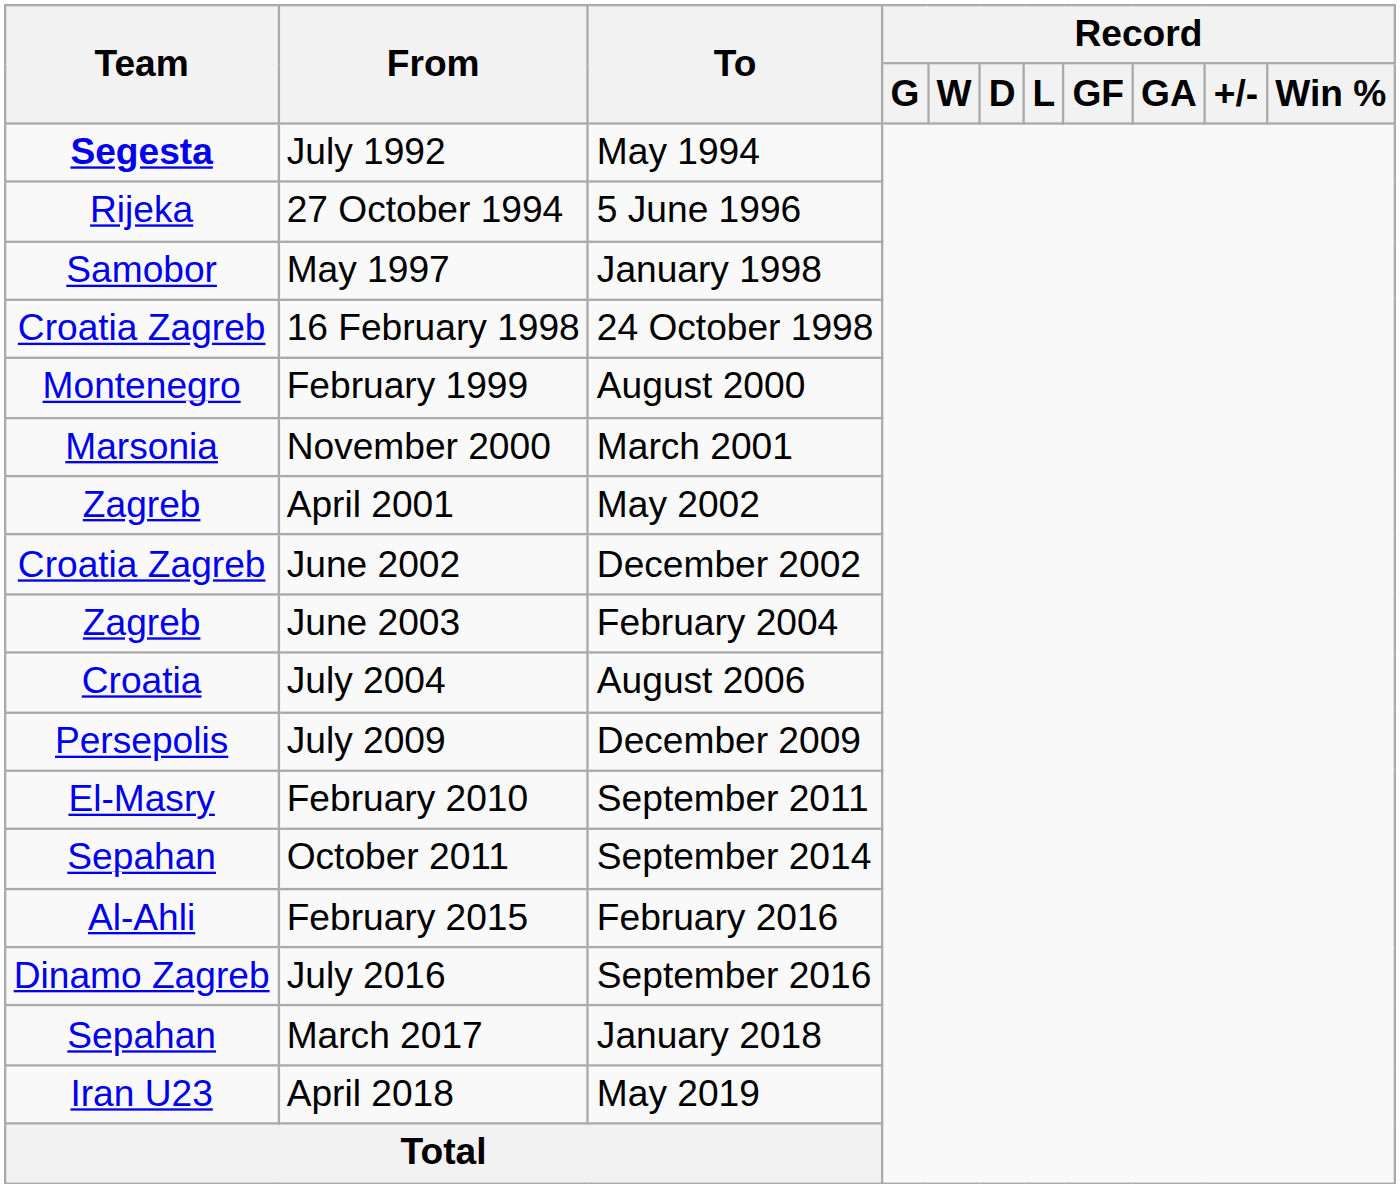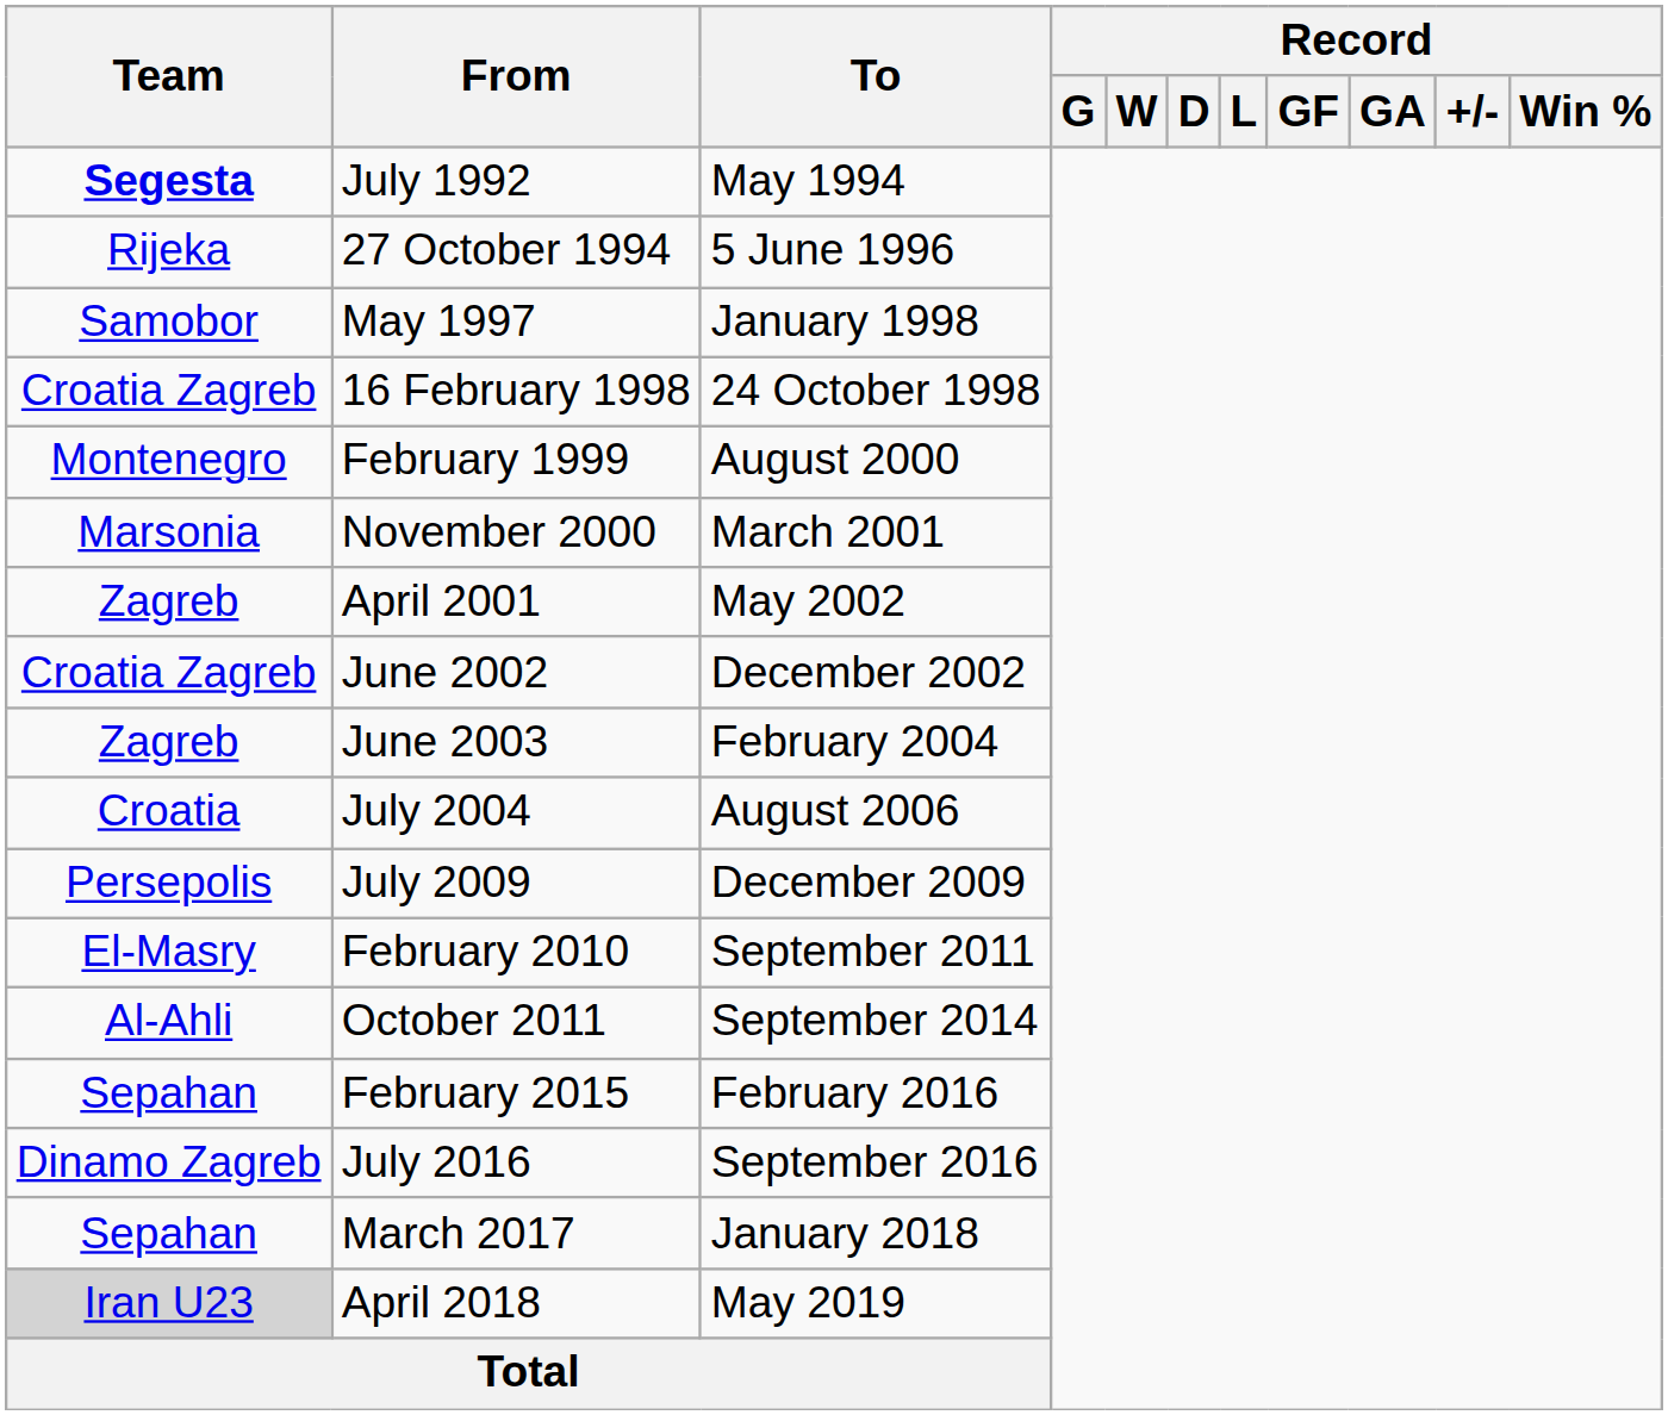October 2011 | Team: Sepahan -> Al-Ahli
February 2015 | Team: Al-Ahli -> Sepahan
April 2018 | Team: no background -> lightgrey background
